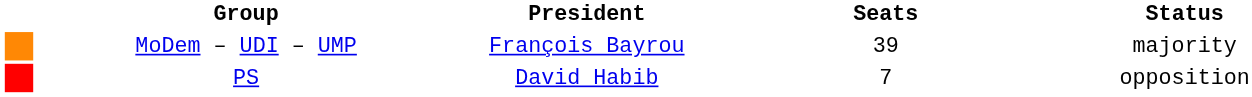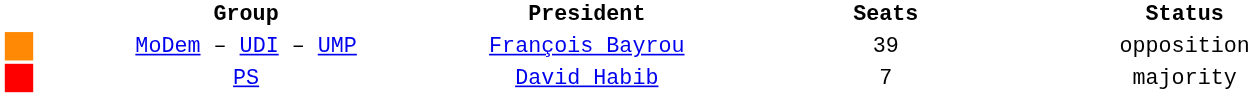MoDem – UDI – UMP | Status: majority -> opposition
PS | Status: opposition -> majority
